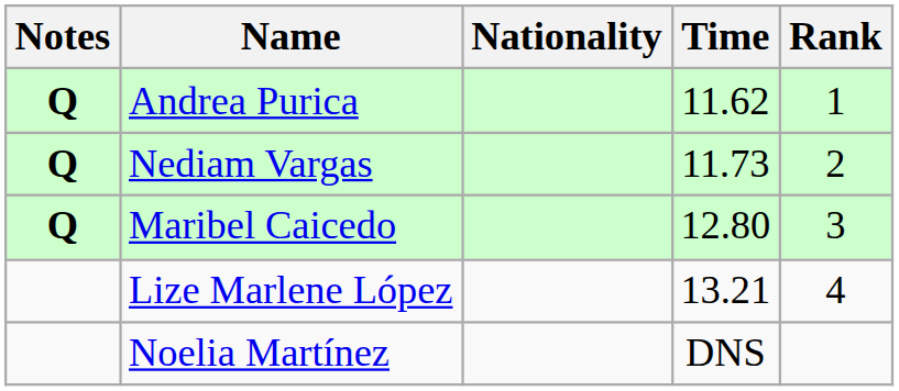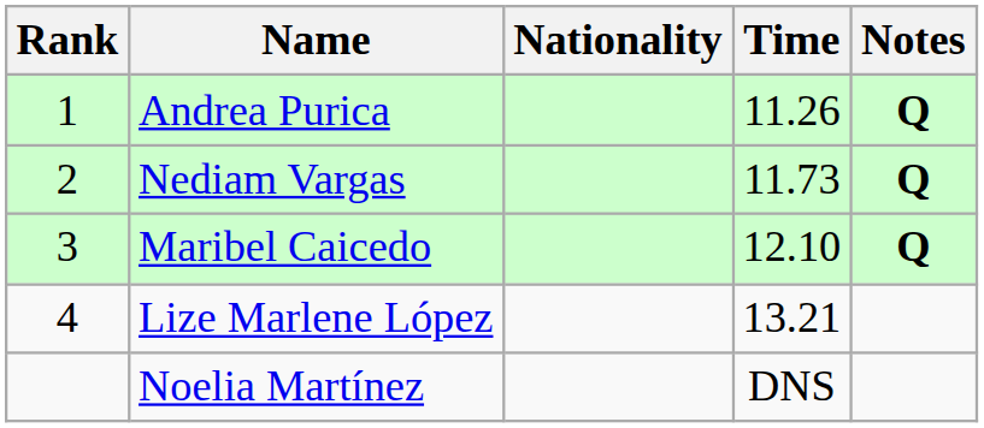columns swapped: Rank <-> Notes
Andrea Purica | Time: 11.62 -> 11.26
Maribel Caicedo | Time: 12.80 -> 12.10
